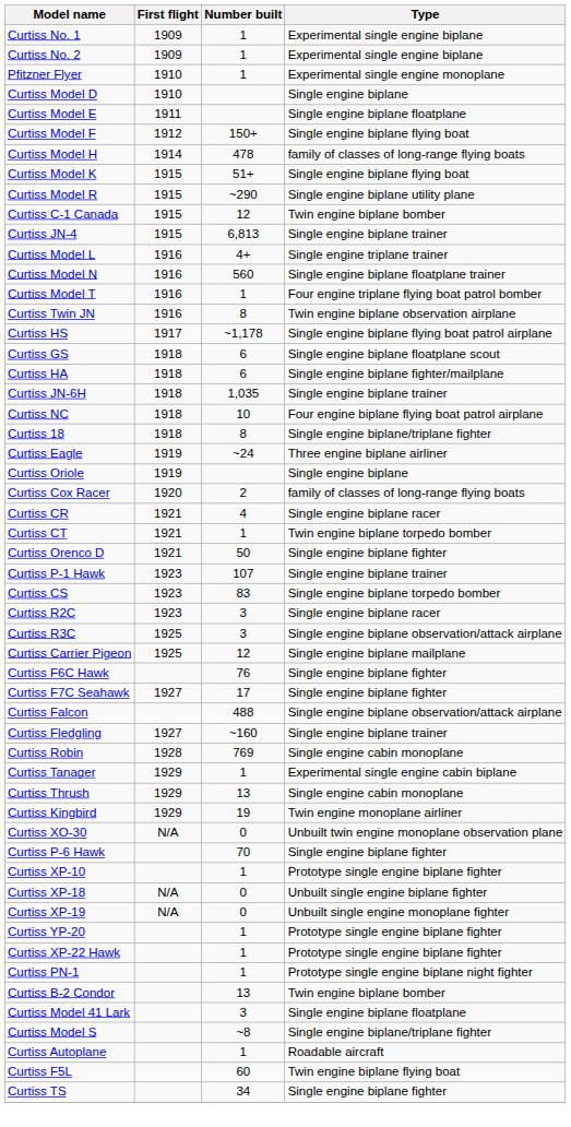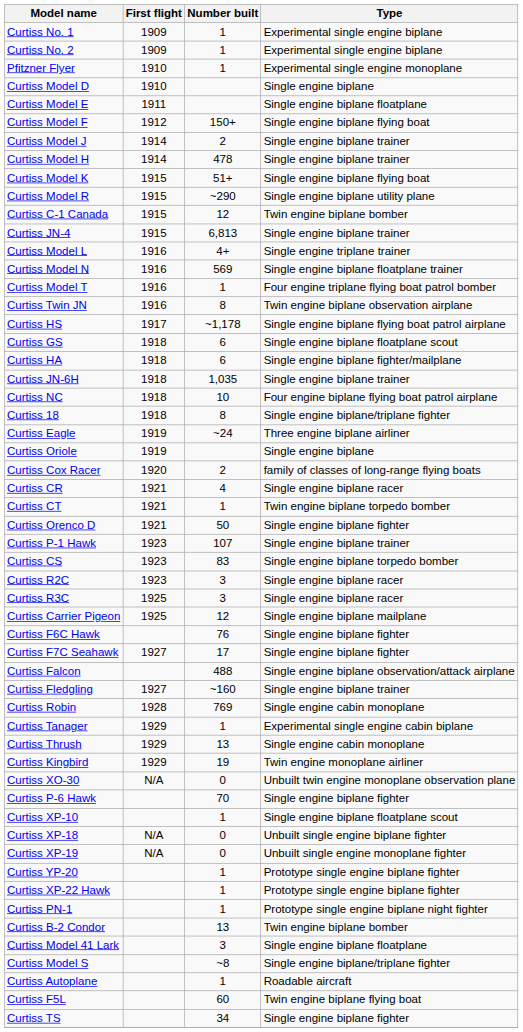+ row: Curtiss Model J | 1914 | 2 | Single engine biplane trainer
Curtiss Model H | Type: family of classes of long-range flying boats -> Single engine biplane trainer
Curtiss Model N | Number built: 560 -> 569
Curtiss R3C | Type: Single engine biplane observation/attack airplane -> Single engine biplane racer
Curtiss XP-10 | Type: Prototype single engine biplane fighter -> Single engine biplane floatplane scout
